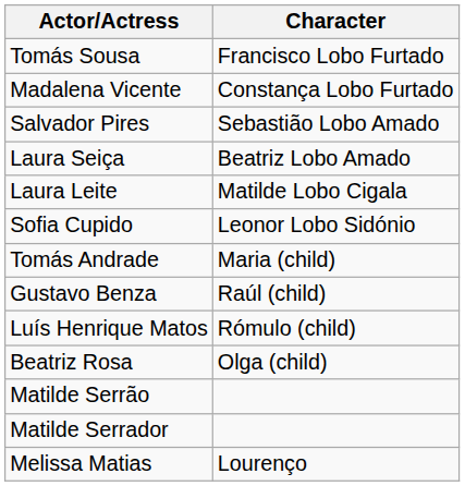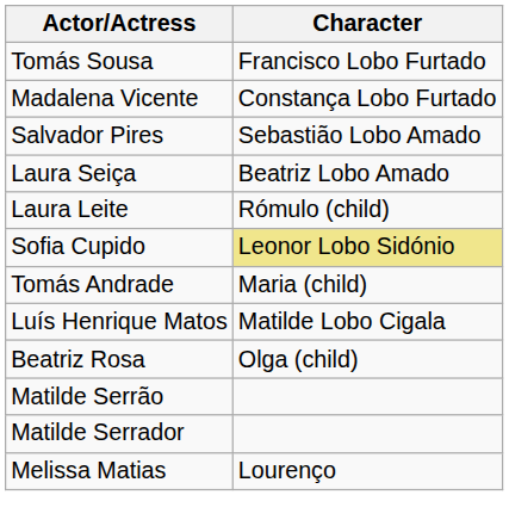Laura Leite | Character: Matilde Lobo Cigala -> Rómulo (child)
Sofia Cupido | Character: no background -> khaki background
- row: Gustavo Benza | Raúl (child)
Luís Henrique Matos | Character: Rómulo (child) -> Matilde Lobo Cigala
